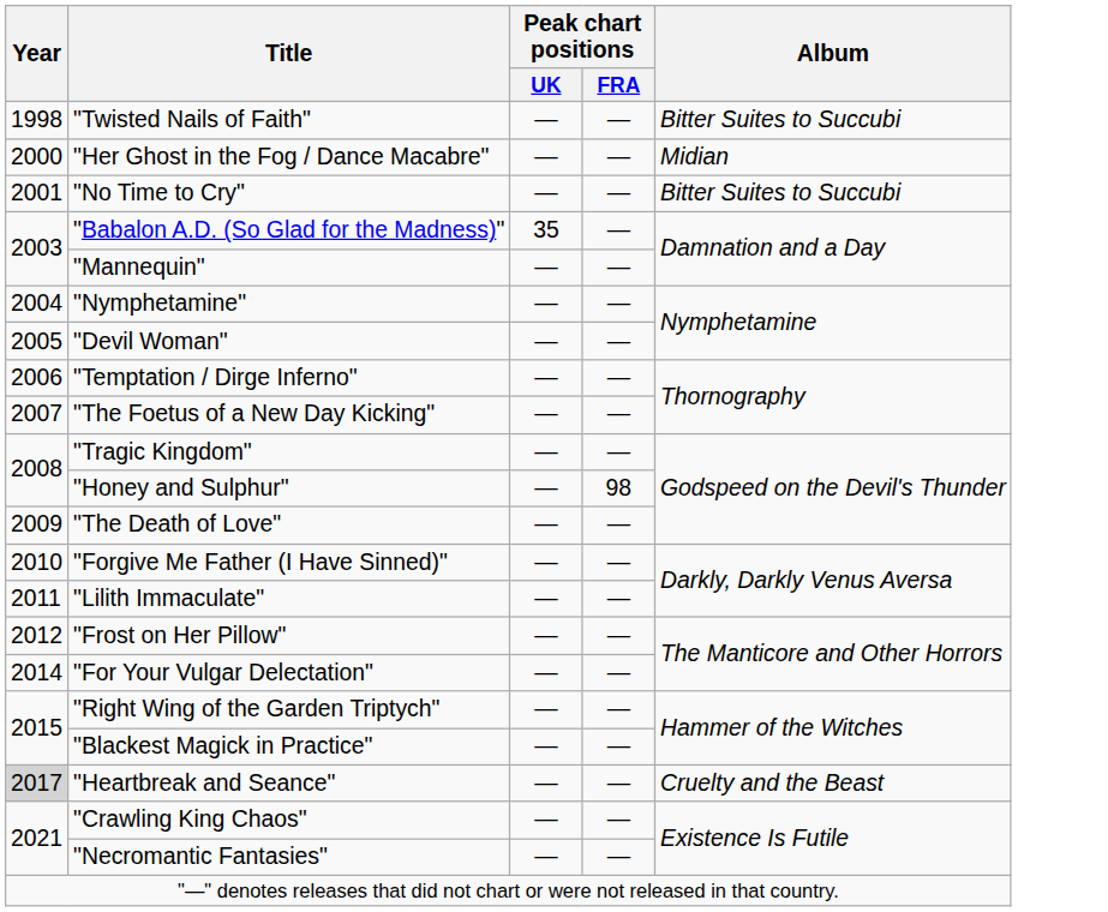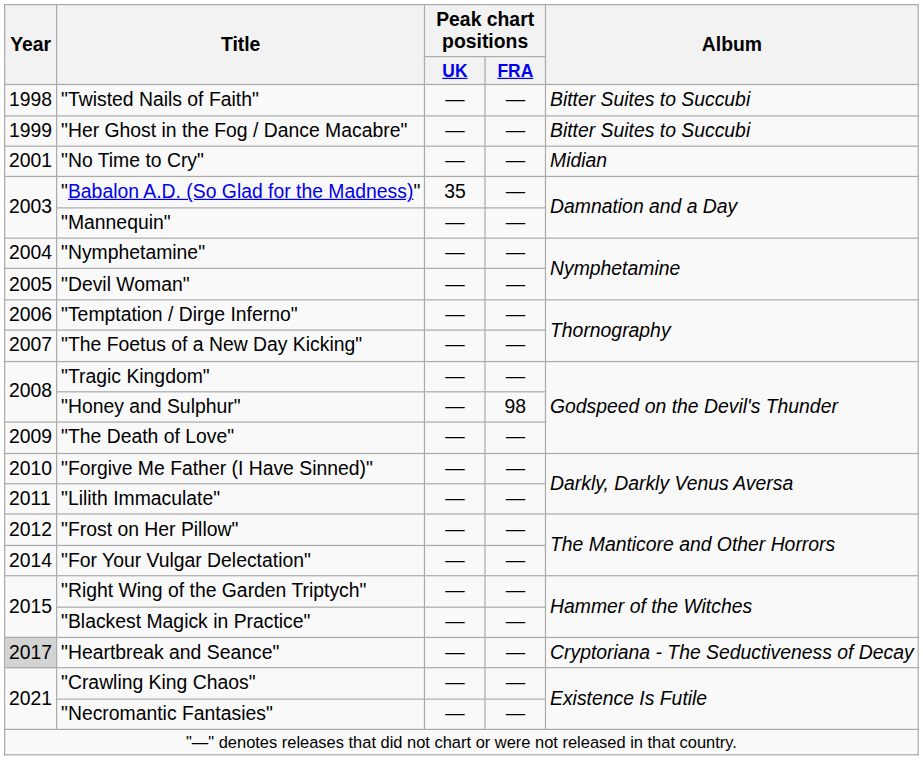"Her Ghost in the Fog / Dance Macabre" | Year: 2000 -> 1999
"Her Ghost in the Fog / Dance Macabre" | Album: Midian -> Bitter Suites to Succubi
"No Time to Cry" | Album: Bitter Suites to Succubi -> Midian
"Heartbreak and Seance" | Album: Cruelty and the Beast -> Cryptoriana - The Seductiveness of Decay
